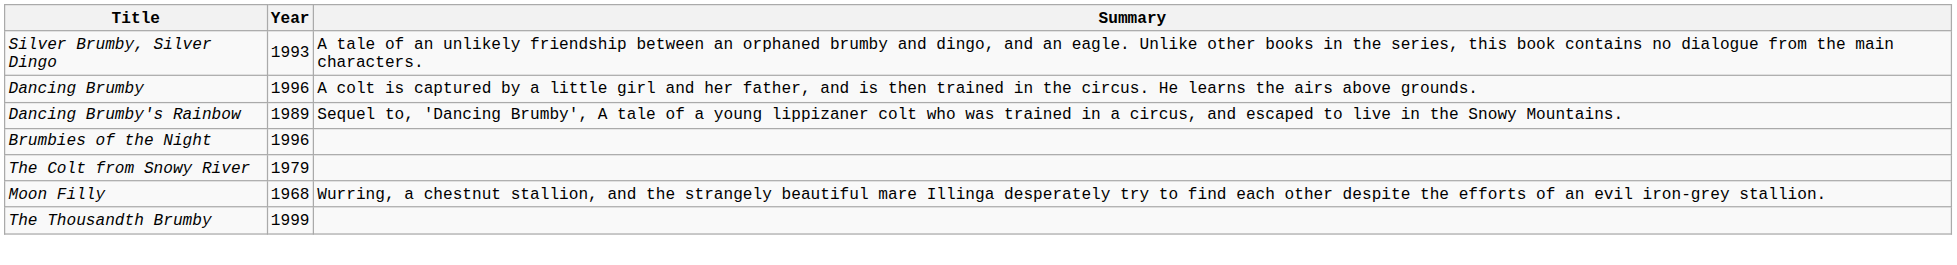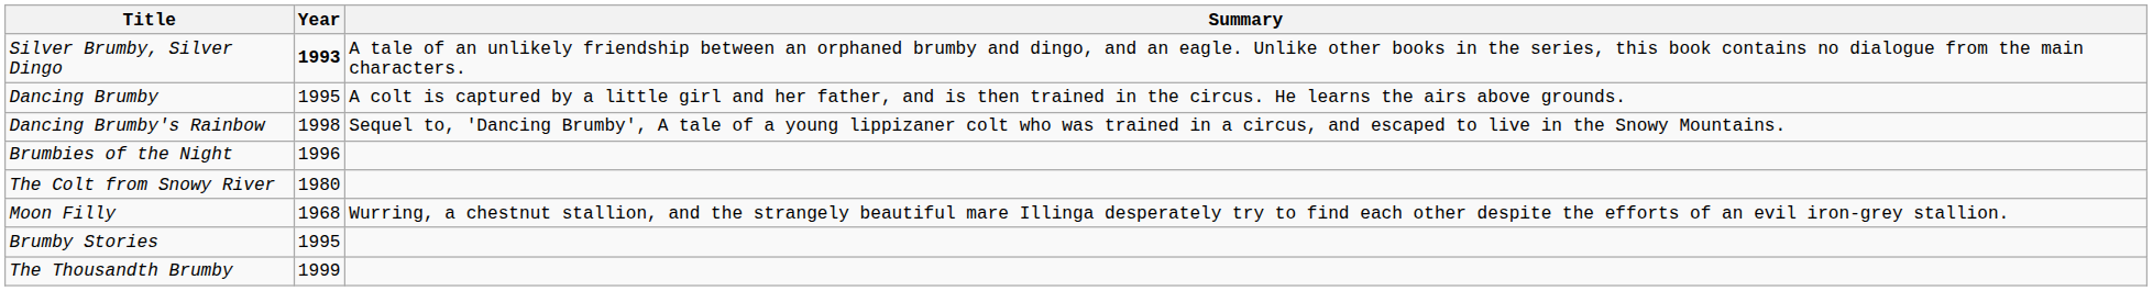Silver Brumby, Silver Dingo | Year: normal -> bold
Dancing Brumby | Year: 1996 -> 1995
Dancing Brumby's Rainbow | Year: 1989 -> 1998
The Colt from Snowy River | Year: 1979 -> 1980
+ row: Brumby Stories | 1995
